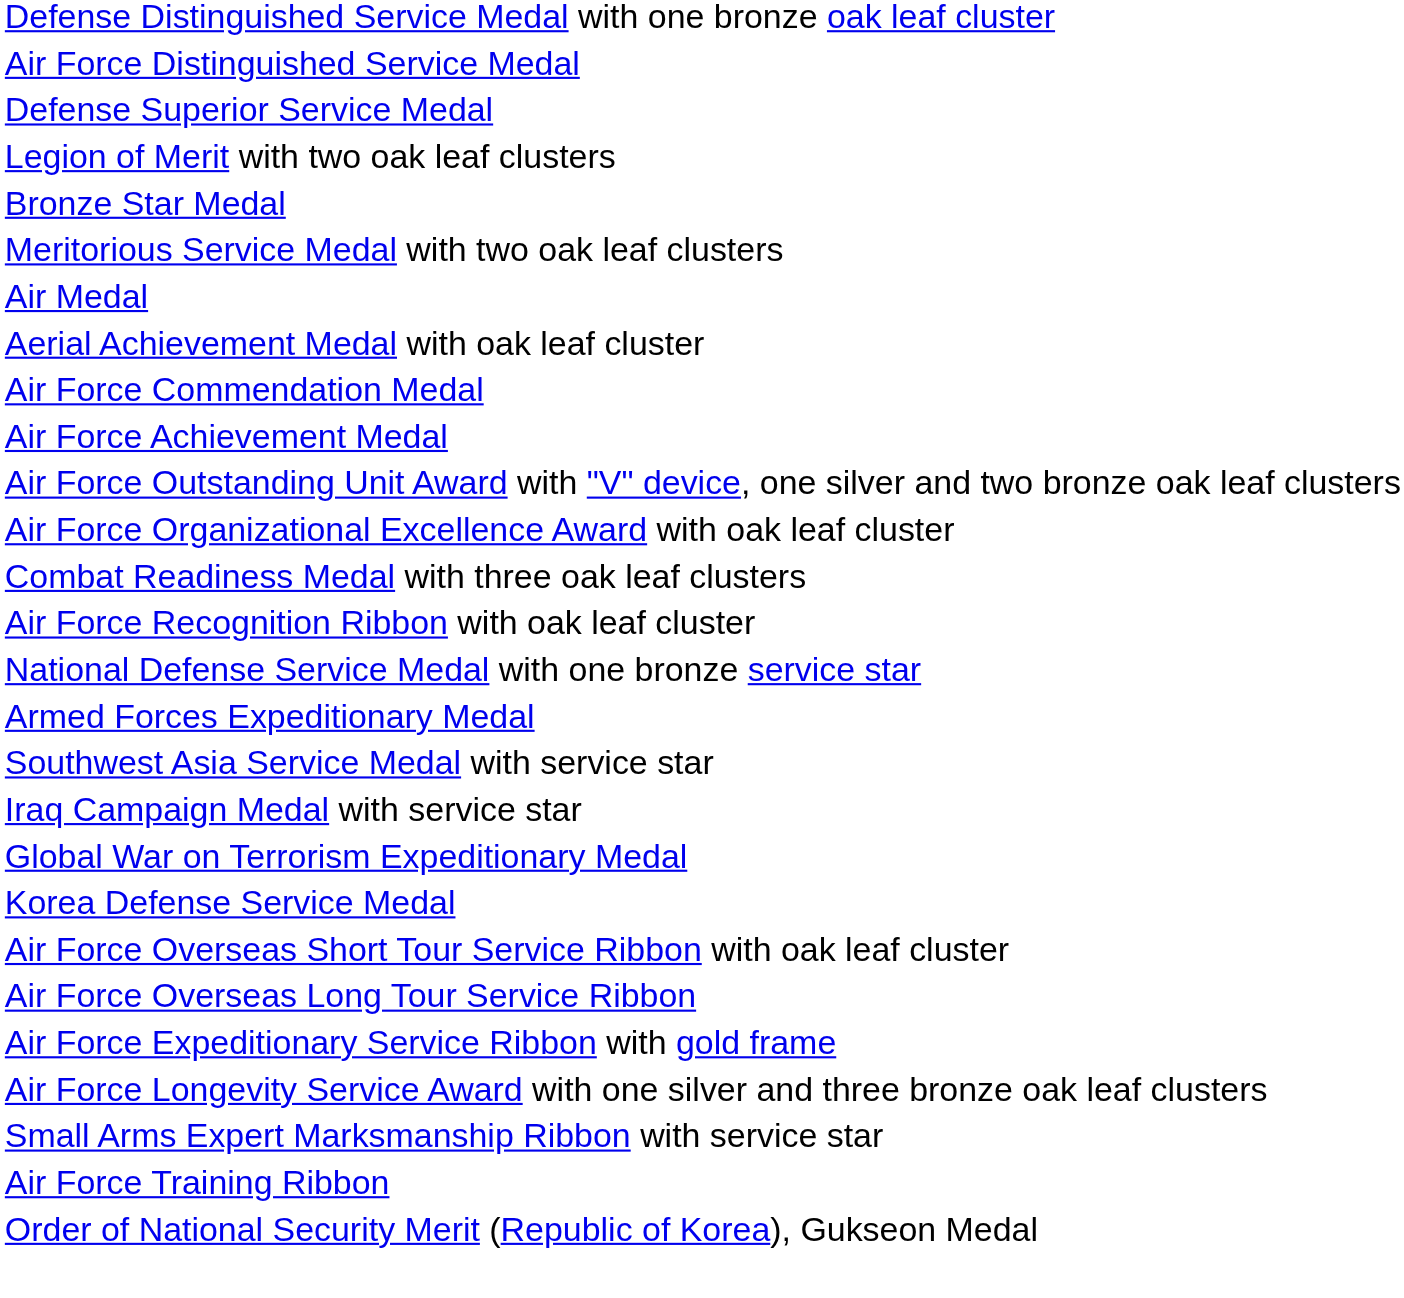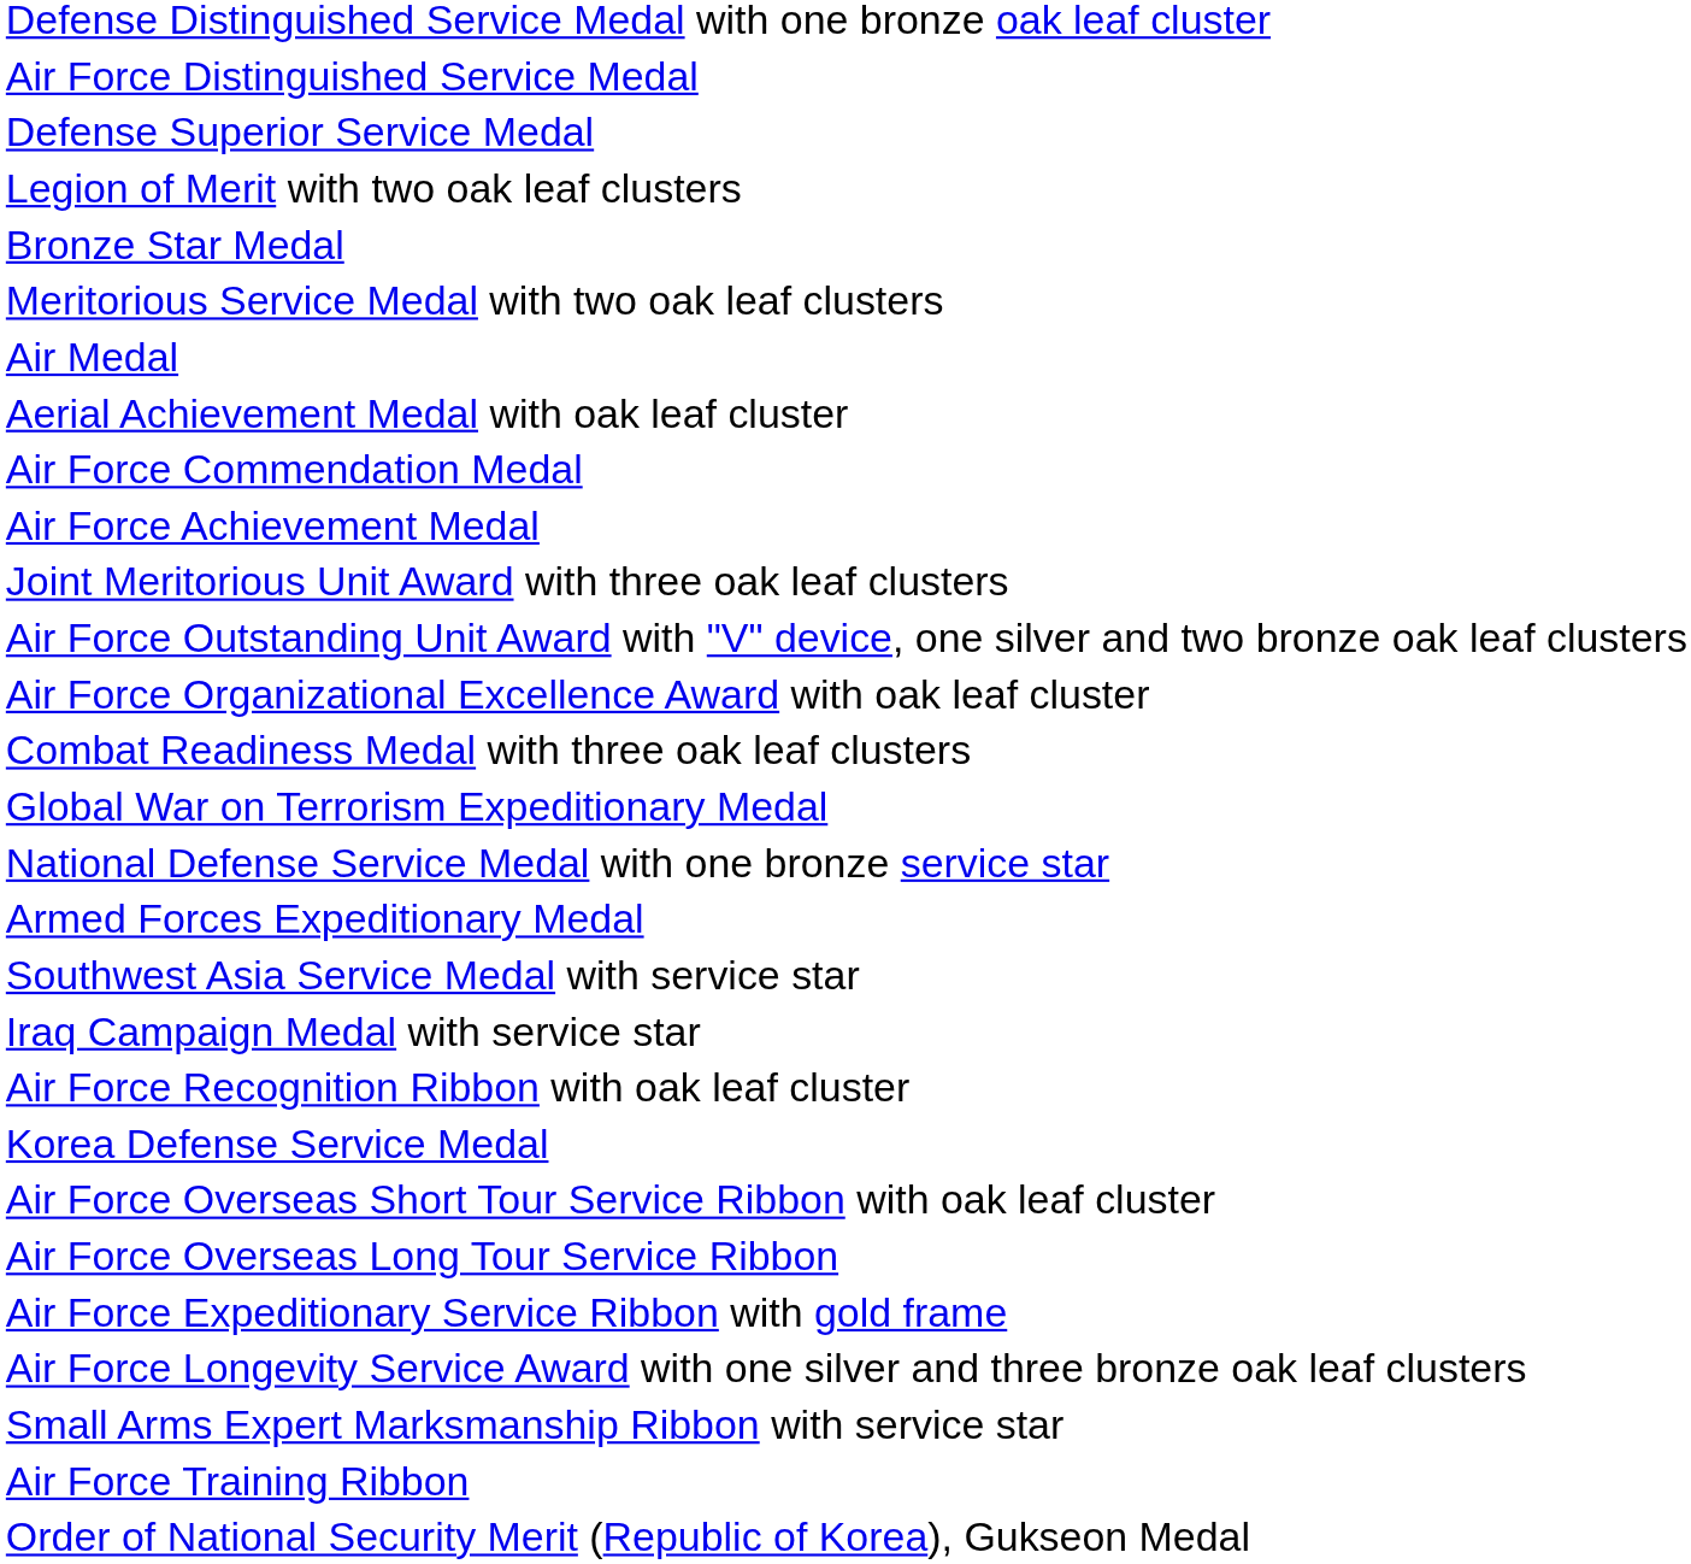+ row: Joint Meritorious Unit Award with three oak leaf clusters
rows swapped: Air Force Recognition Ribbon with oak leaf cluster <-> Global War on Terrorism Expeditionary Medal
